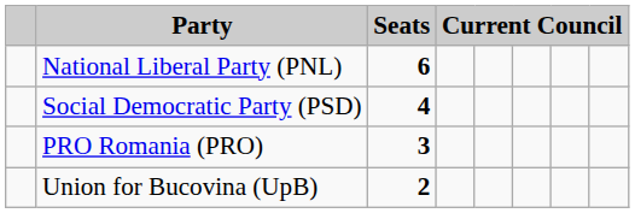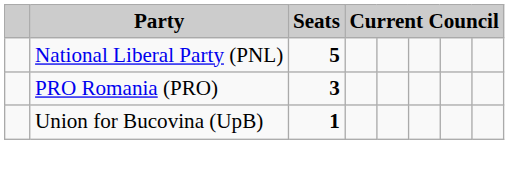National Liberal Party (PNL) | Seats: 6 -> 5
- row: Social Democratic Party (PSD) | 4
Union for Bucovina (UpB) | Seats: 2 -> 1
